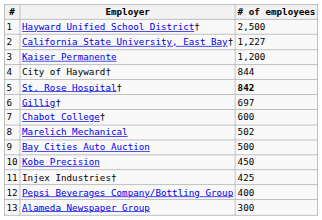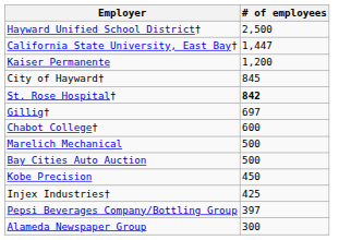- column: # | 1 | 2 | 3 | 4 | 5 | 6 | 7 | 8 | 9 | 10 | 11 | 12 | 13
California State University, East Bay† | # of employees: 1,227 -> 1,447
City of Hayward† | # of employees: 844 -> 845
Marelich Mechanical | # of employees: 502 -> 500
Pepsi Beverages Company/Bottling Group | # of employees: 400 -> 397
